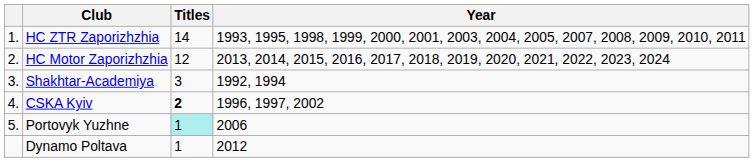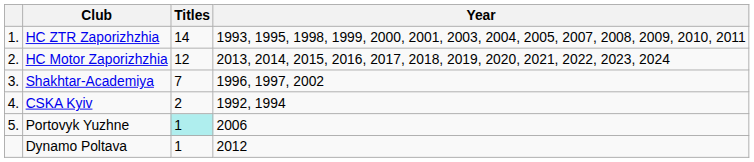Shakhtar-Academiya | Titles: 3 -> 7
Shakhtar-Academiya | Year: 1992, 1994 -> 1996, 1997, 2002
CSKA Kyiv | Titles: bold -> normal
CSKA Kyiv | Year: 1996, 1997, 2002 -> 1992, 1994
